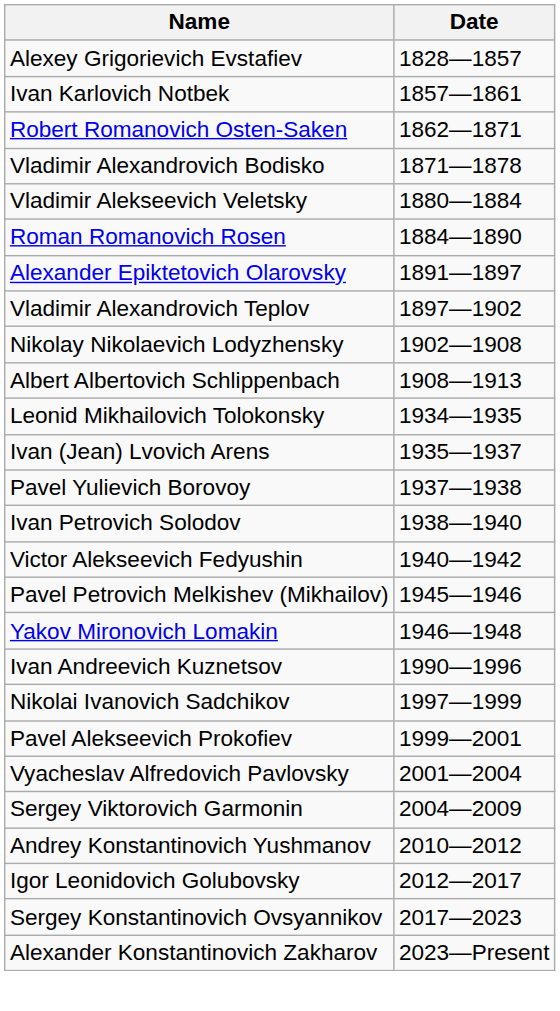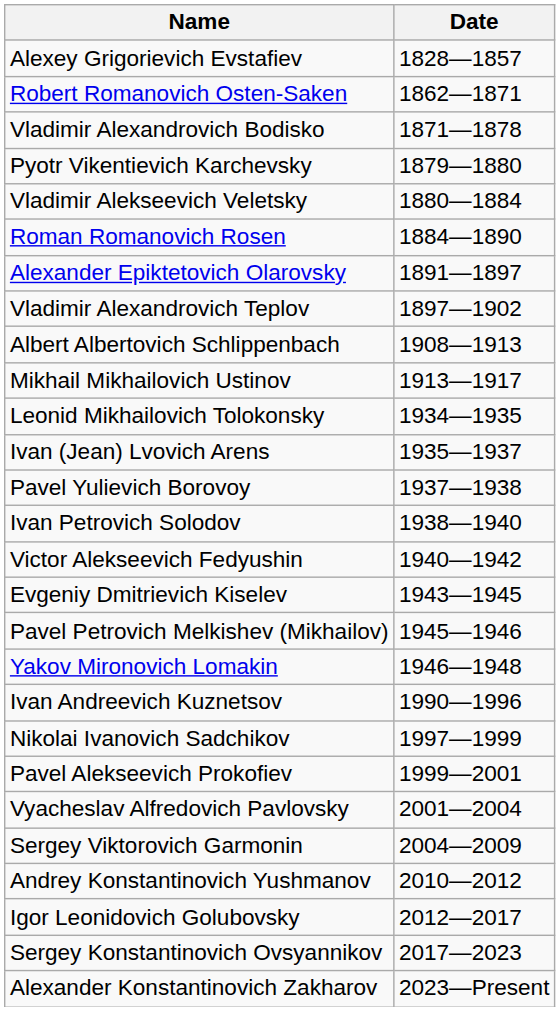- row: Ivan Karlovich Notbek | 1857—1861
+ row: Pyotr Vikentievich Karchevsky | 1879—1880
- row: Nikolay Nikolaevich Lodyzhensky | 1902—1908
+ row: Mikhail Mikhailovich Ustinov | 1913—1917
+ row: Evgeniy Dmitrievich Kiselev | 1943—1945
